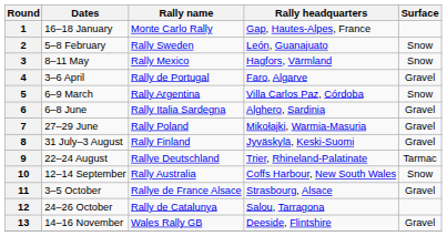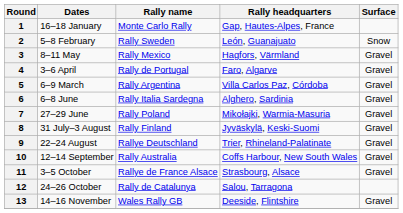3 | Surface: Snow -> Gravel
5 | Surface: Snow -> Gravel
9 | Surface: Tarmac -> Gravel
10 | Surface: Snow -> Gravel
